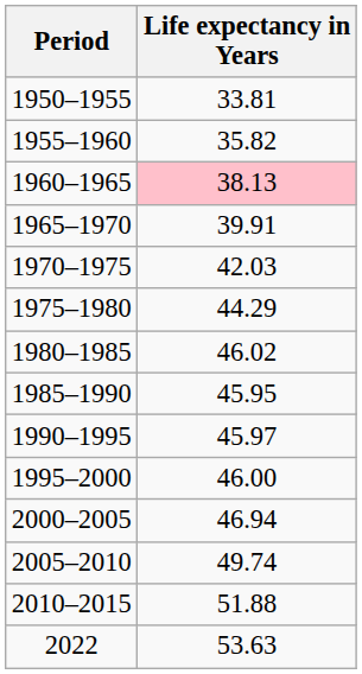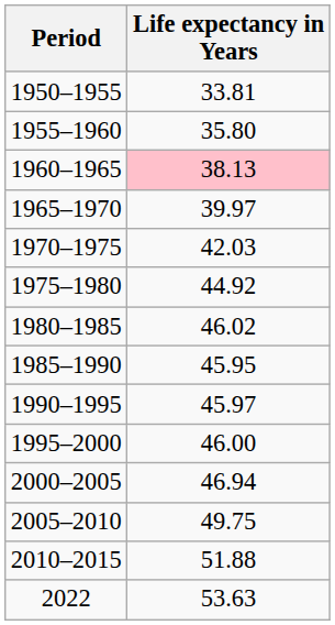1955–1960 | Life expectancy in Years: 35.82 -> 35.80
1965–1970 | Life expectancy in Years: 39.91 -> 39.97
1975–1980 | Life expectancy in Years: 44.29 -> 44.92
2005–2010 | Life expectancy in Years: 49.74 -> 49.75
